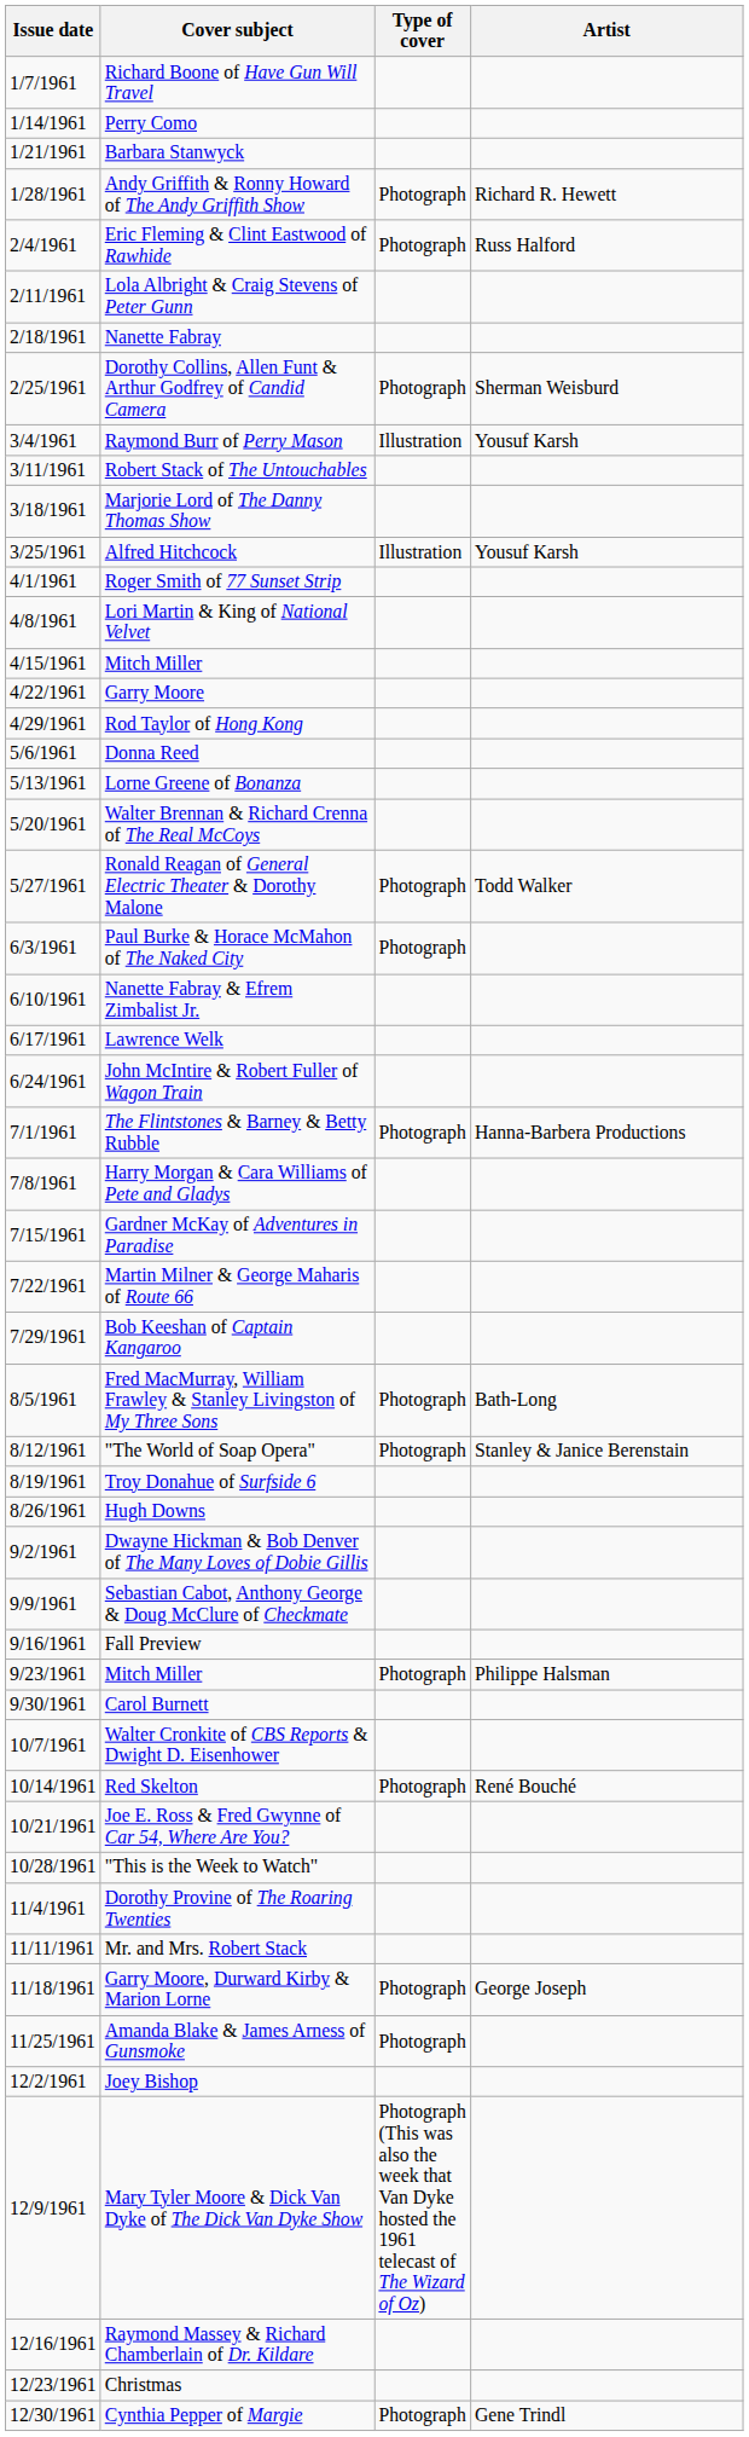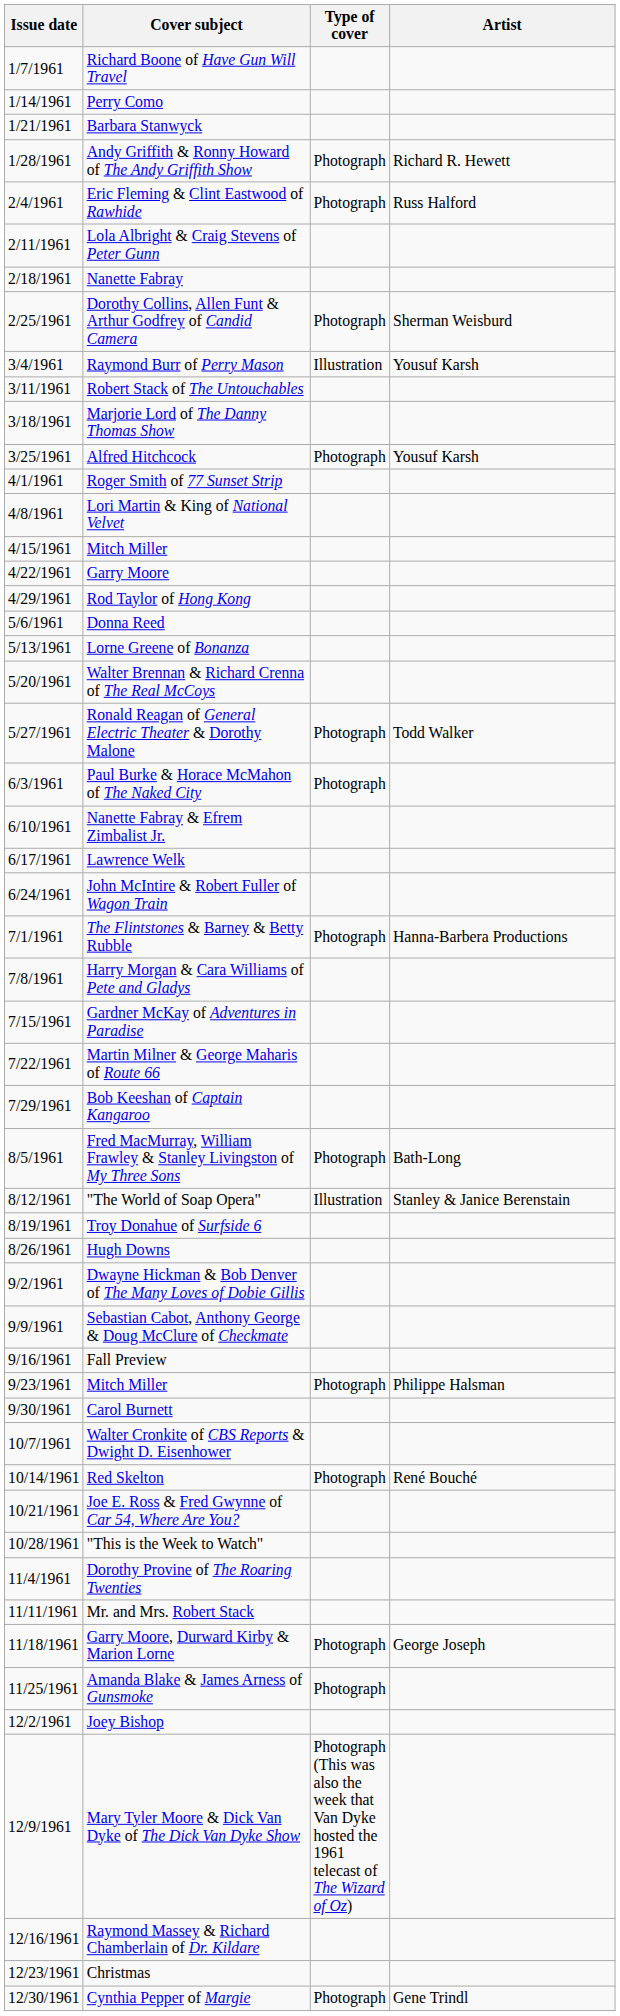Alfred Hitchcock | Type of cover: Illustration -> Photograph
"The World of Soap Opera" | Type of cover: Photograph -> Illustration
